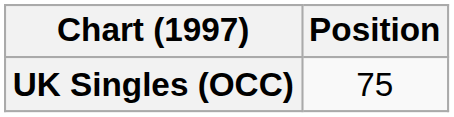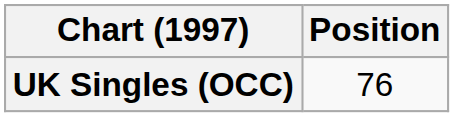UK Singles (OCC) | Position: 75 -> 76
